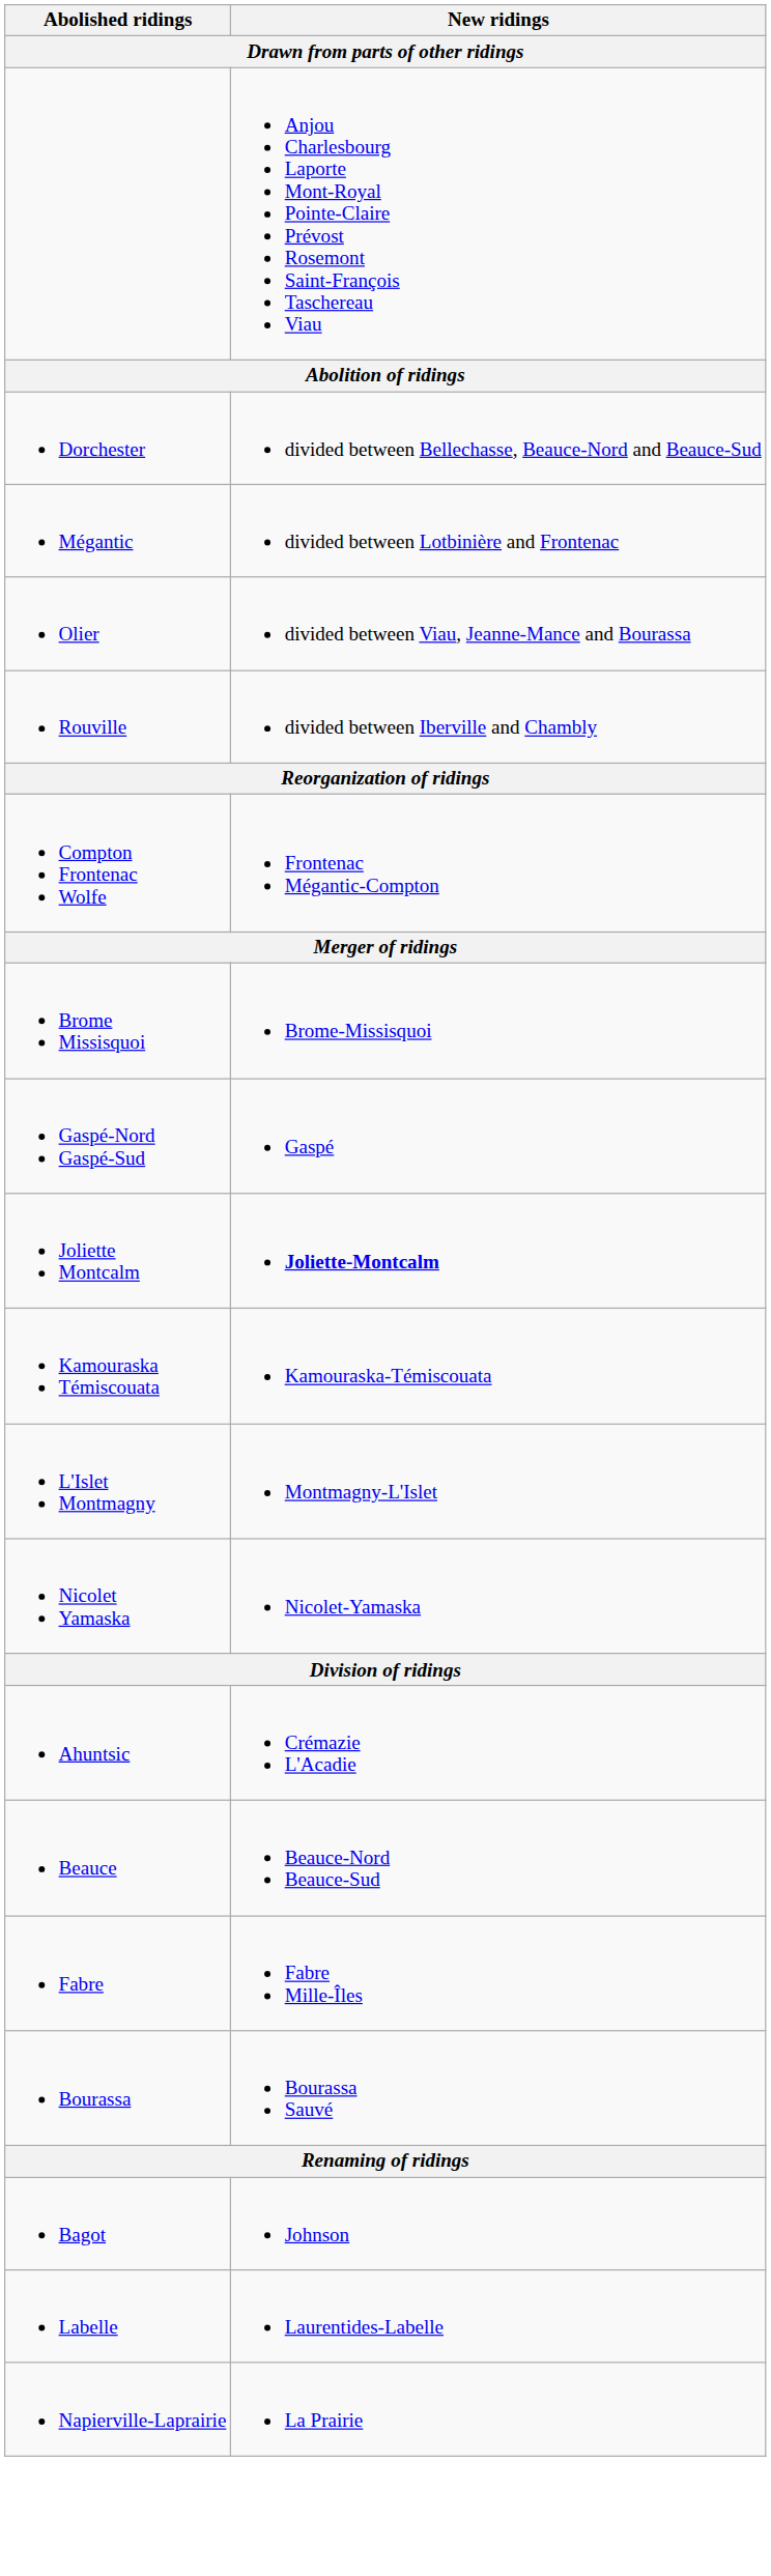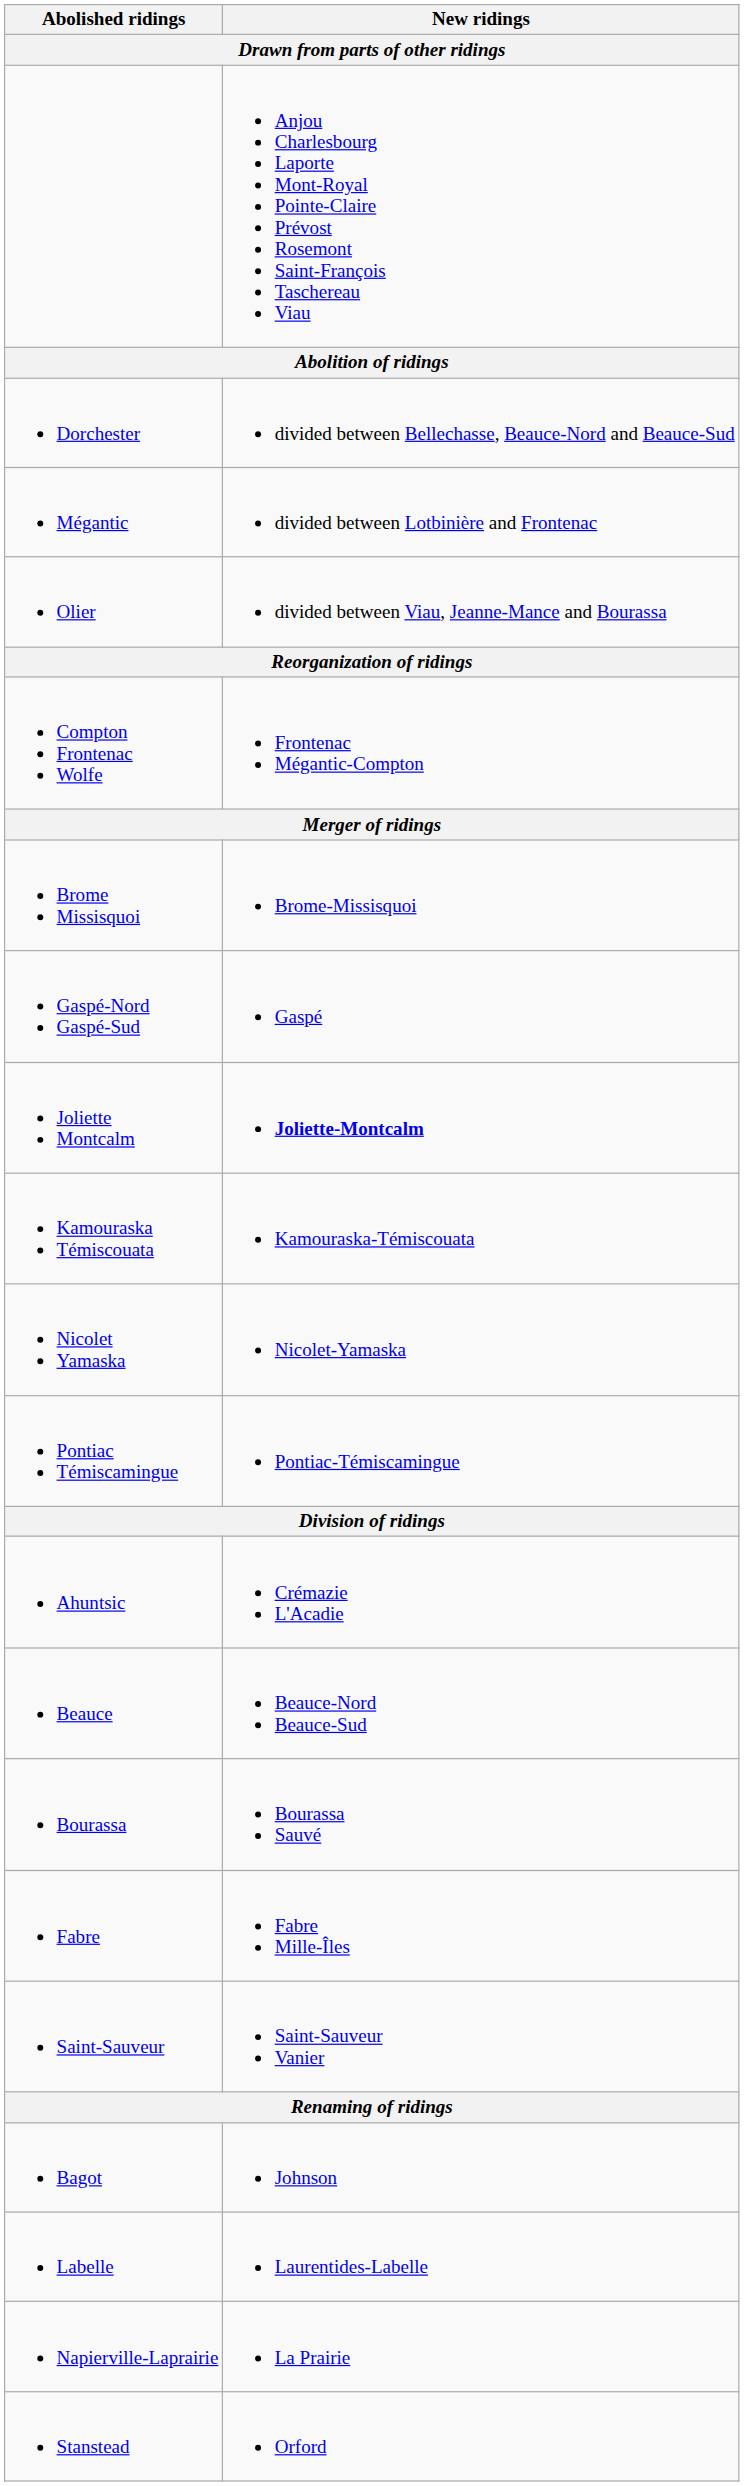- row: Rouville | divided between Iberville and Chambly
- row: L'Islet Montmagny | Montmagny-L'Islet
+ row: Pontiac Témiscamingue | Pontiac-Témiscamingue
rows swapped: Bourassa <-> Fabre
+ row: Saint-Sauveur | Saint-Sauveur Vanier
+ row: Stanstead | Orford
